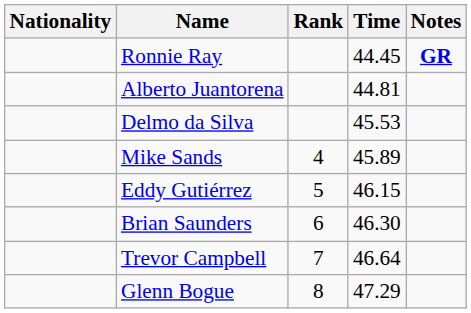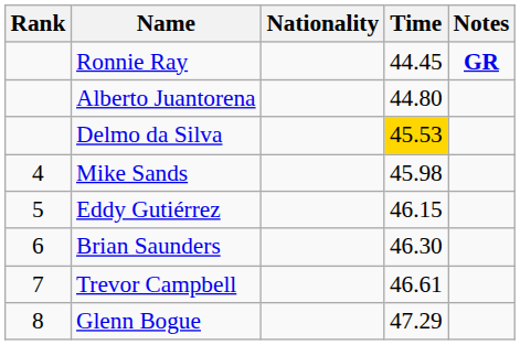columns swapped: Rank <-> Nationality
Alberto Juantorena | Time: 44.81 -> 44.80
Delmo da Silva | Time: no background -> gold background
Mike Sands | Time: 45.89 -> 45.98
Trevor Campbell | Time: 46.64 -> 46.61
